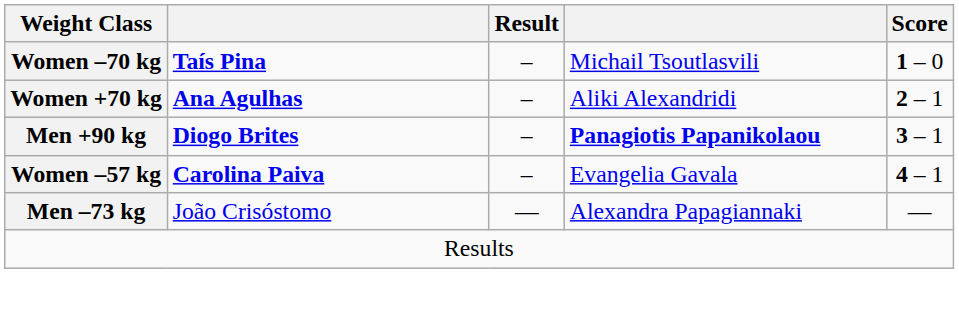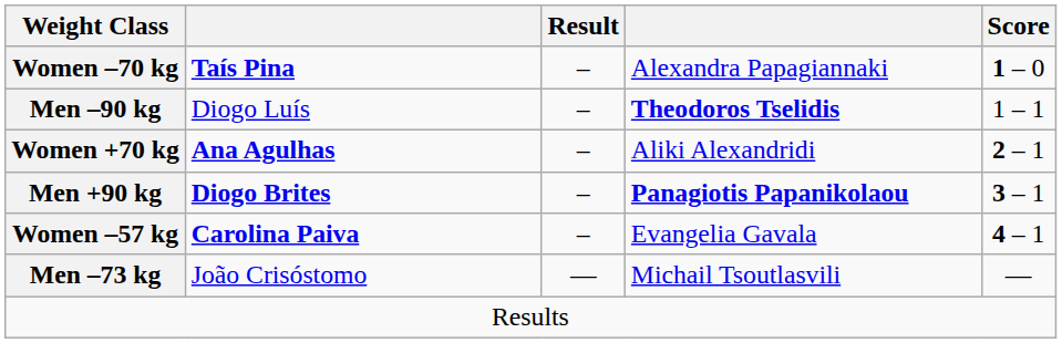Women –70 kg | column 4: Michail Tsoutlasvili -> Alexandra Papagiannaki
+ row: Men –90 kg | Diogo Luís | – | Theodoros Tselidis | 1 – 1
Men –73 kg | column 4: Alexandra Papagiannaki -> Michail Tsoutlasvili
